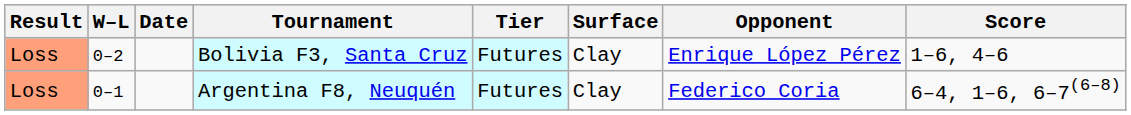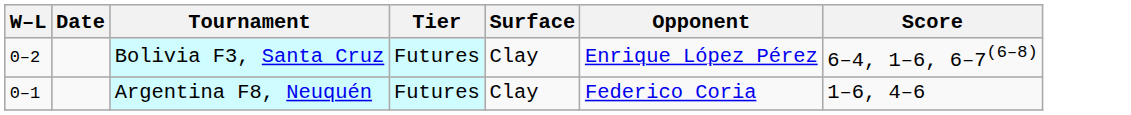- column: Result | Loss | Loss
Bolivia F3, Santa Cruz | Score: 1–6, 4–6 -> 6–4, 1–6, 6–7(6–8)
Argentina F8, Neuquén | Score: 6–4, 1–6, 6–7(6–8) -> 1–6, 4–6
